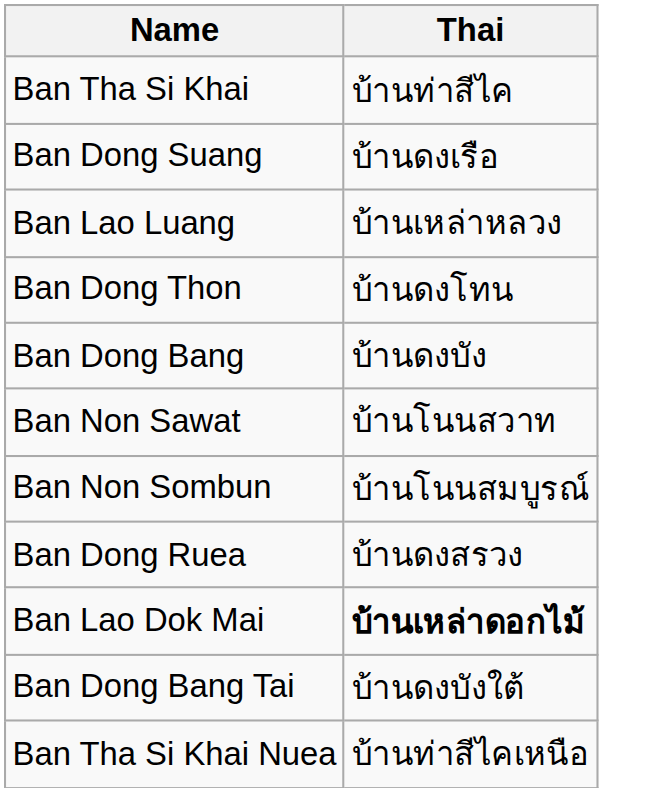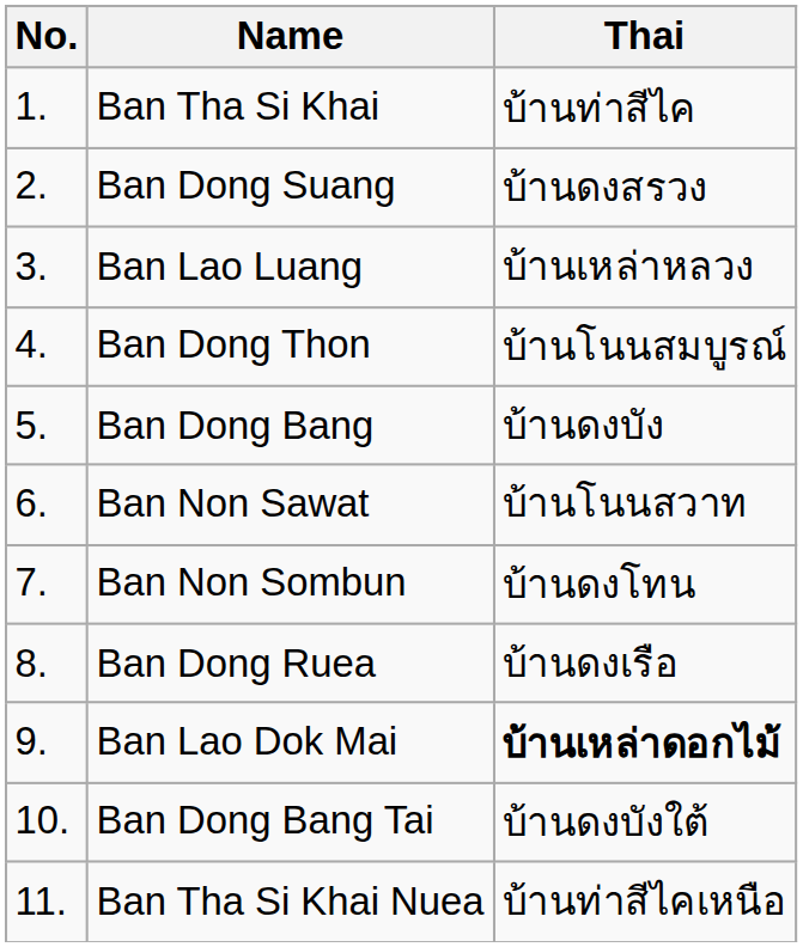+ column: No. | 1. | 2. | 3. | 4. | 5. | 6. | 7. | 8. | 9. | 10. | 11.
Ban Dong Suang | Thai: บ้านดงเรือ -> บ้านดงสรวง
Ban Dong Thon | Thai: บ้านดงโทน -> บ้านโนนสมบูรณ์
Ban Non Sombun | Thai: บ้านโนนสมบูรณ์ -> บ้านดงโทน
Ban Dong Ruea | Thai: บ้านดงสรวง -> บ้านดงเรือ
